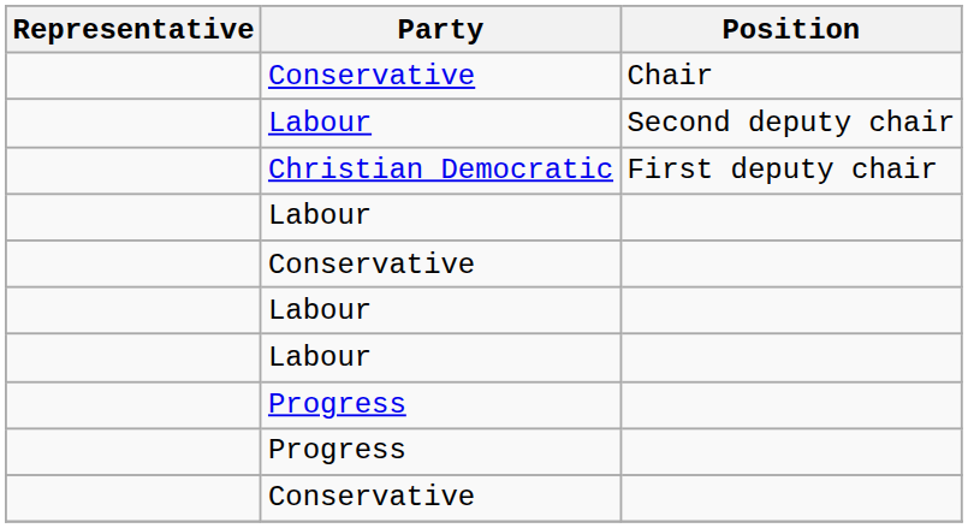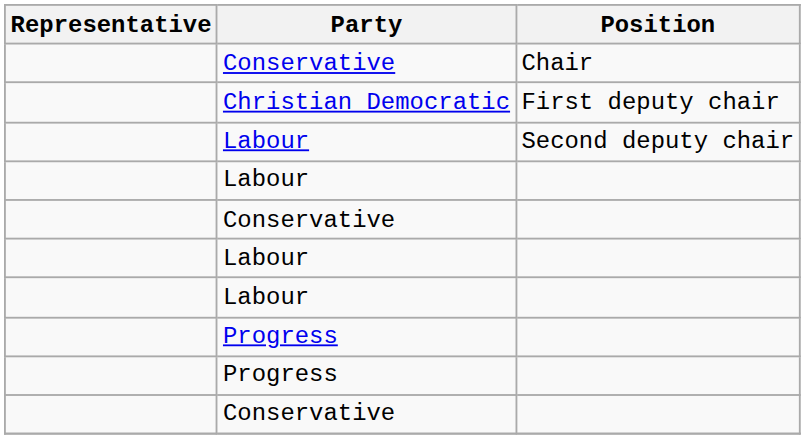rows swapped: Christian Democratic <-> Labour / Second deputy chair
